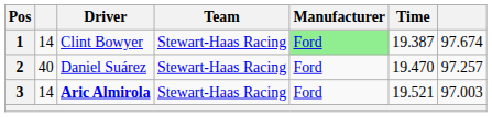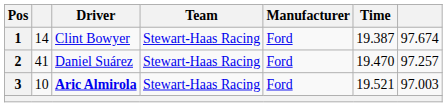1 | Manufacturer: lightgreen background -> no background
2 | column 2: 40 -> 41
3 | column 2: 14 -> 10
